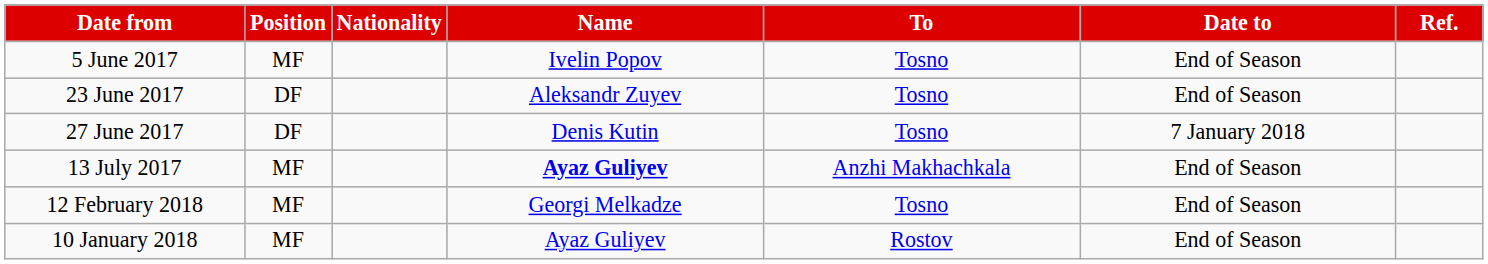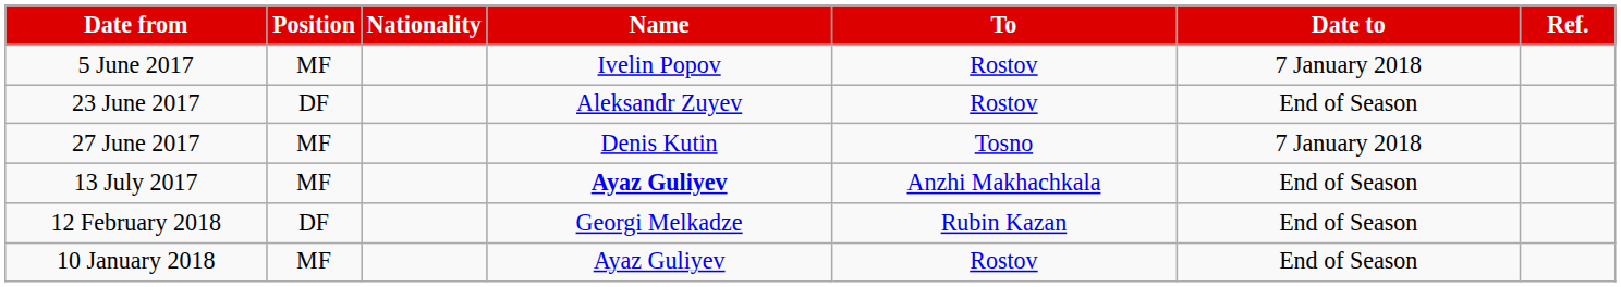5 June 2017 | To: Tosno -> Rostov
5 June 2017 | Date to: End of Season -> 7 January 2018
23 June 2017 | To: Tosno -> Rostov
27 June 2017 | Position: DF -> MF
12 February 2018 | Position: MF -> DF
12 February 2018 | To: Tosno -> Rubin Kazan
